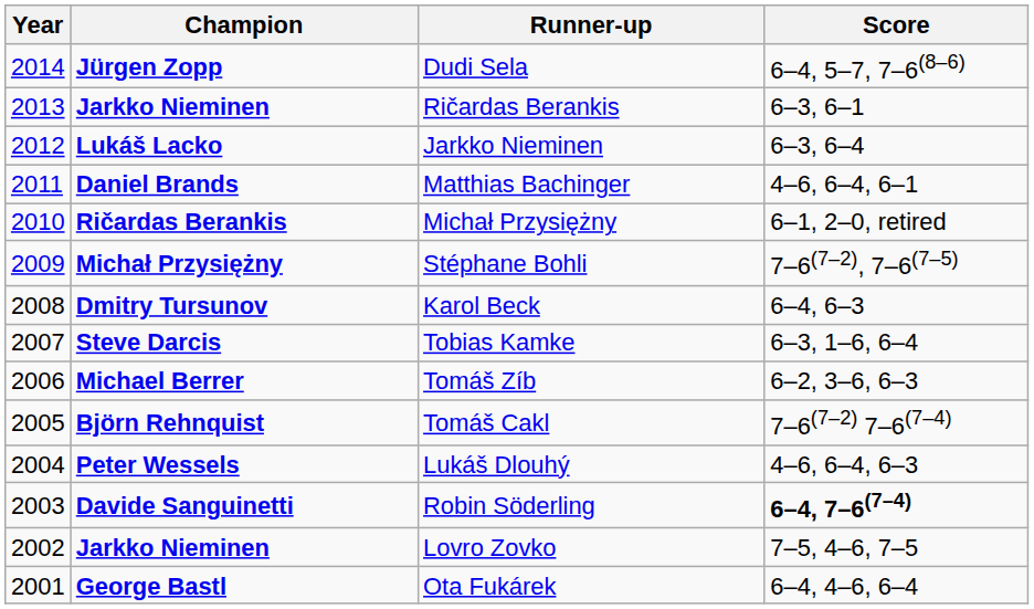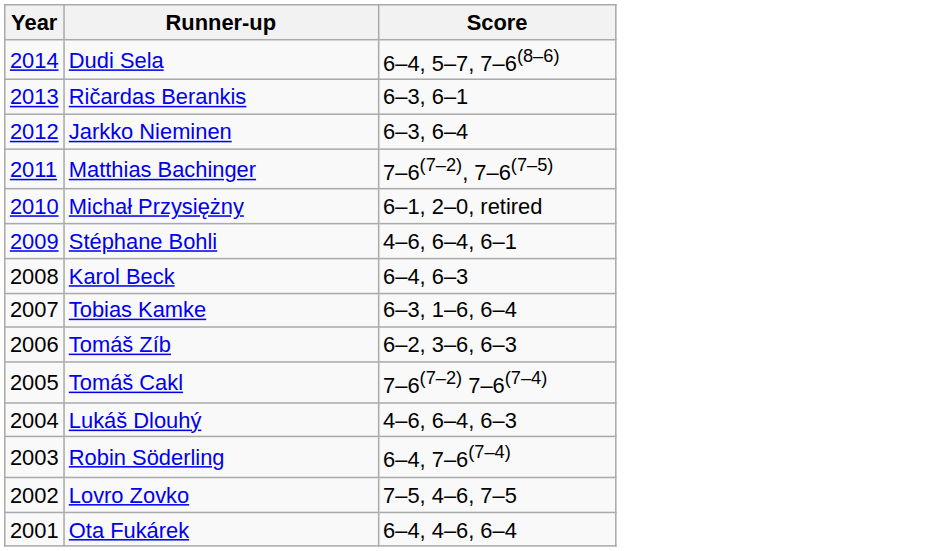- column: Champion | Jürgen Zopp | Jarkko Nieminen | Lukáš Lacko | Daniel Brands | Ričardas Berankis | Michał Przysiężny | Dmitry Tursunov | Steve Darcis | Michael Berrer | Björn Rehnquist | Peter Wessels | Davide Sanguinetti | Jarkko Nieminen | George Bastl
Matthias Bachinger | Score: 4–6, 6–4, 6–1 -> 7–6(7–2), 7–6(7–5)
Stéphane Bohli | Score: 7–6(7–2), 7–6(7–5) -> 4–6, 6–4, 6–1
Robin Söderling | Score: bold -> normal
